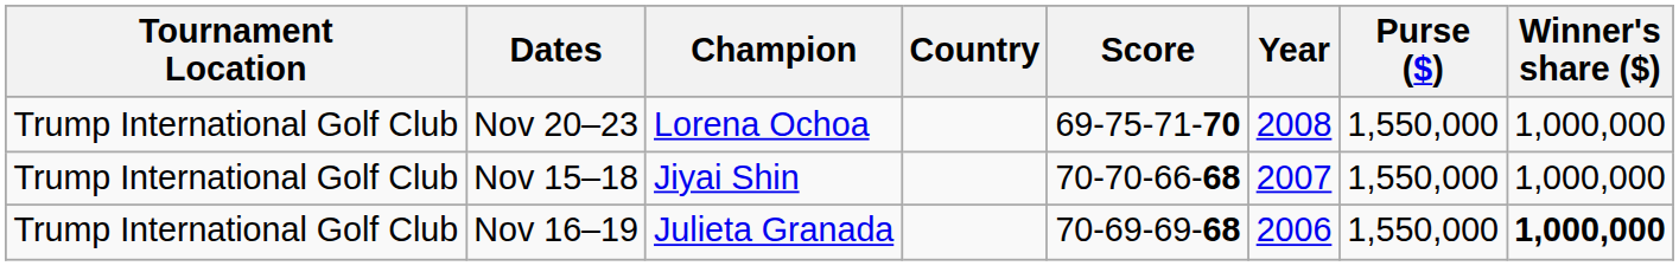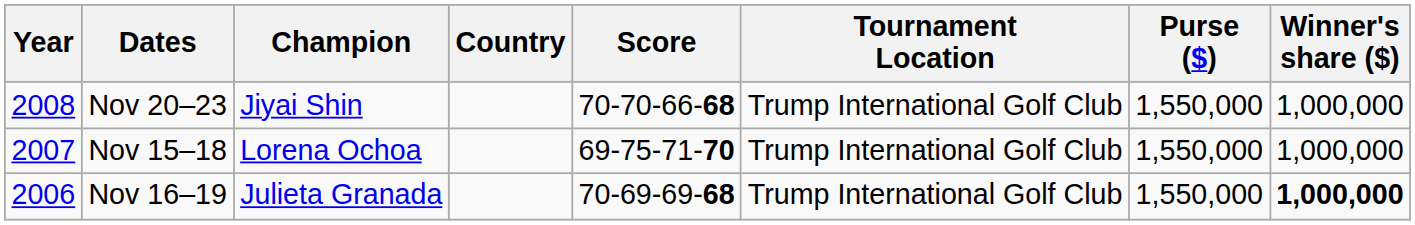columns swapped: Year <-> Tournament Location
Nov 20–23 | Champion: Lorena Ochoa -> Jiyai Shin
Nov 20–23 | Score: 69-75-71-70 -> 70-70-66-68
Nov 15–18 | Champion: Jiyai Shin -> Lorena Ochoa
Nov 15–18 | Score: 70-70-66-68 -> 69-75-71-70
